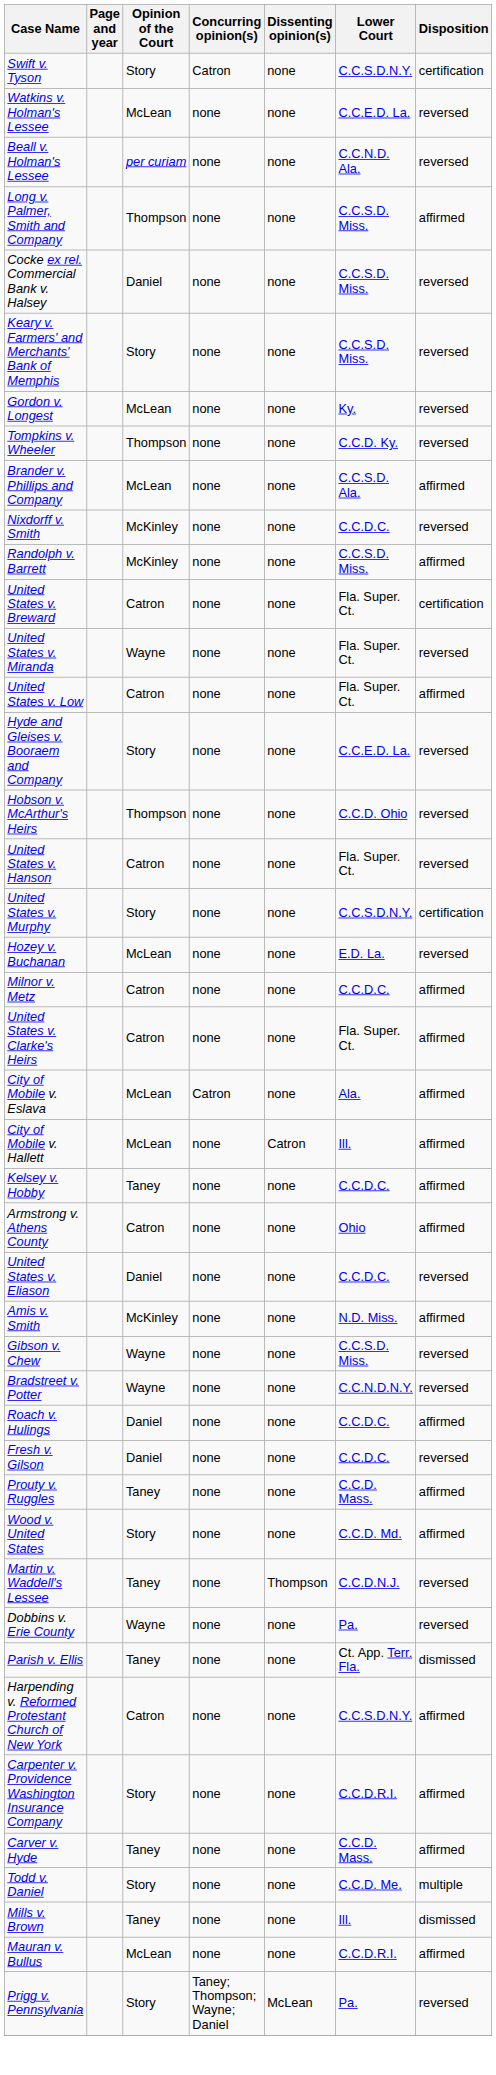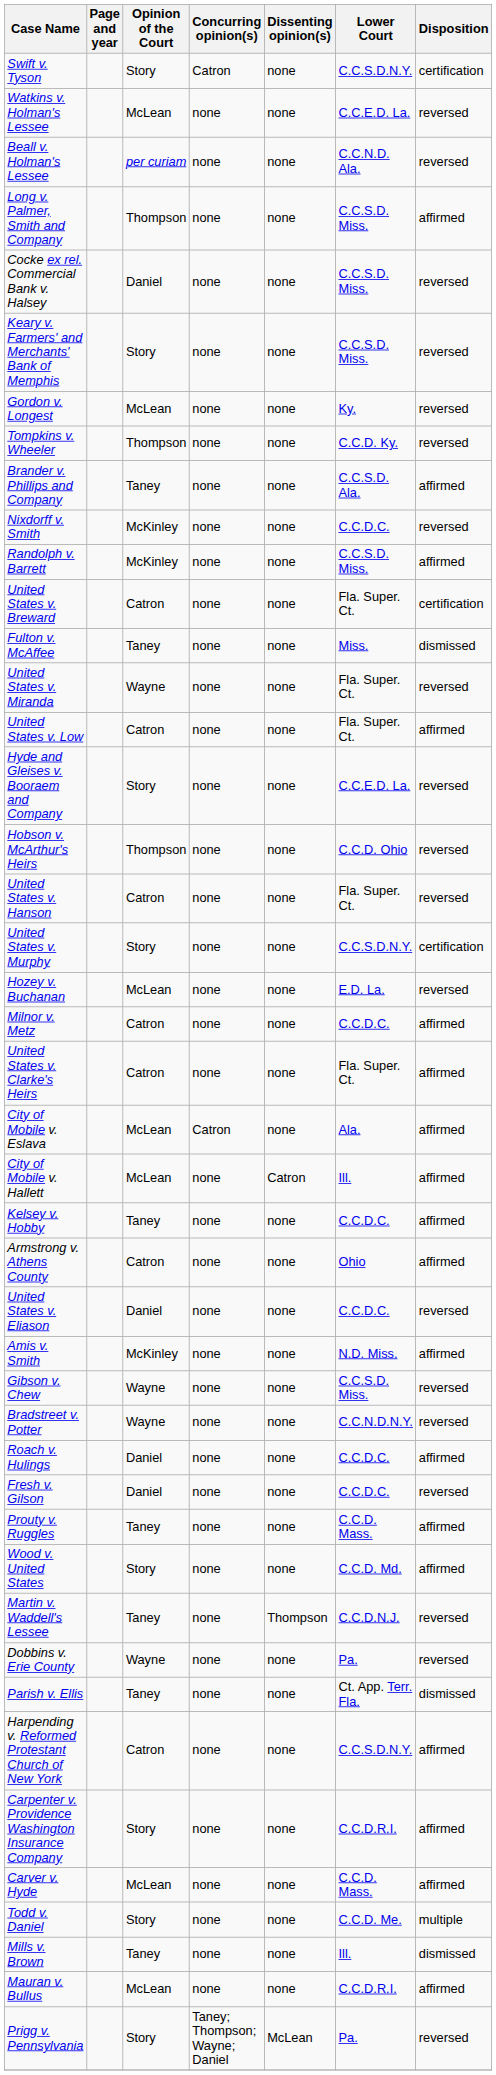Brander v. Phillips and Company | Opinion of the Court: McLean -> Taney
+ row: Fulton v. McAffee | Taney | none | none | Miss. | dismissed
Carver v. Hyde | Opinion of the Court: Taney -> McLean
